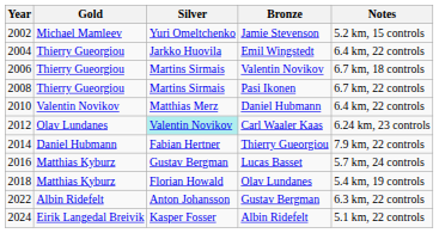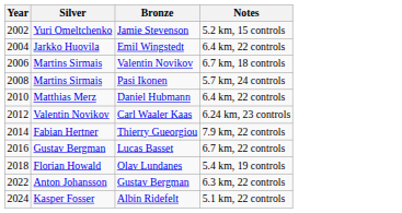- column: Gold | Michael Mamleev | Thierry Gueorgiou | Thierry Gueorgiou | Thierry Gueorgiou | Valentin Novikov | Olav Lundanes | Daniel Hubmann | Matthias Kyburz | Matthias Kyburz | Albin Ridefelt | Eirik Langedal Breivik
Pasi Ikonen | Notes: 6.7 km, 22 controls -> 5.7 km, 24 controls
Carl Waaler Kaas | Silver: paleturquoise background -> no background
Lucas Basset | Notes: 5.7 km, 24 controls -> 6.7 km, 22 controls
